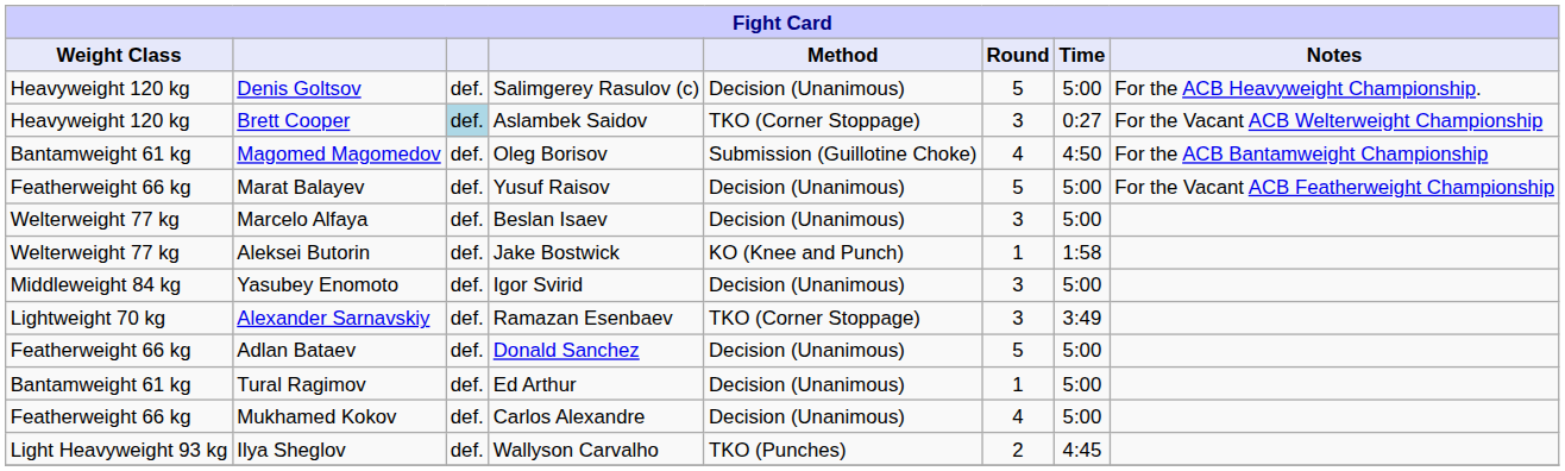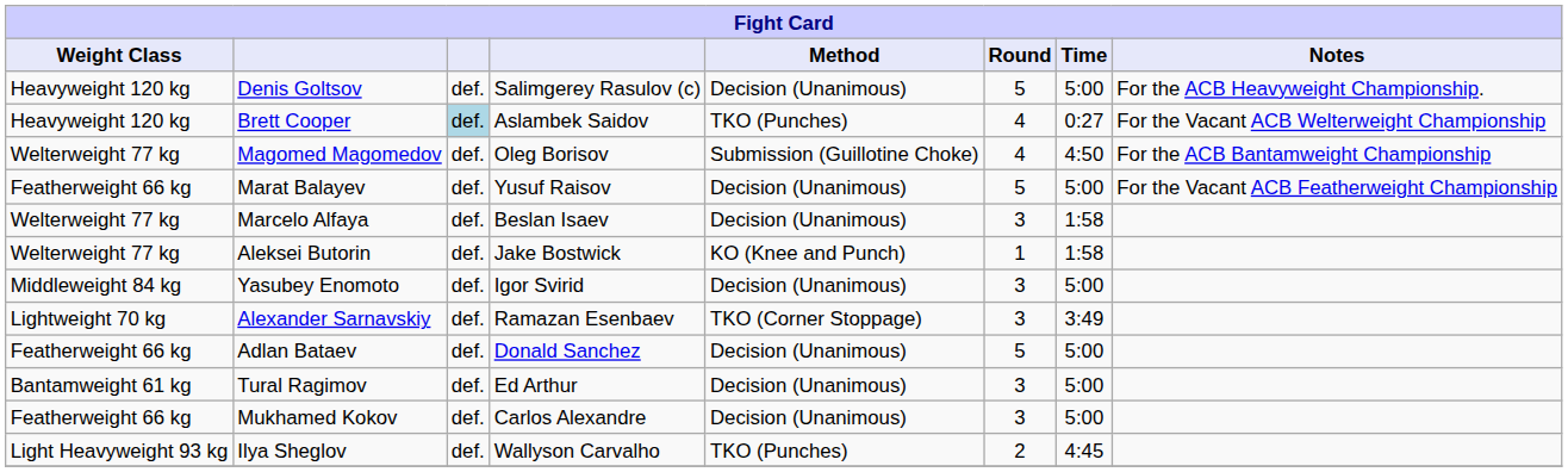Brett Cooper | Method: TKO (Corner Stoppage) -> TKO (Punches)
Brett Cooper | Round: 3 -> 4
Magomed Magomedov | Weight Class: Bantamweight 61 kg -> Welterweight 77 kg
Marcelo Alfaya | Time: 5:00 -> 1:58
Tural Ragimov | Round: 1 -> 3
Mukhamed Kokov | Round: 4 -> 3
